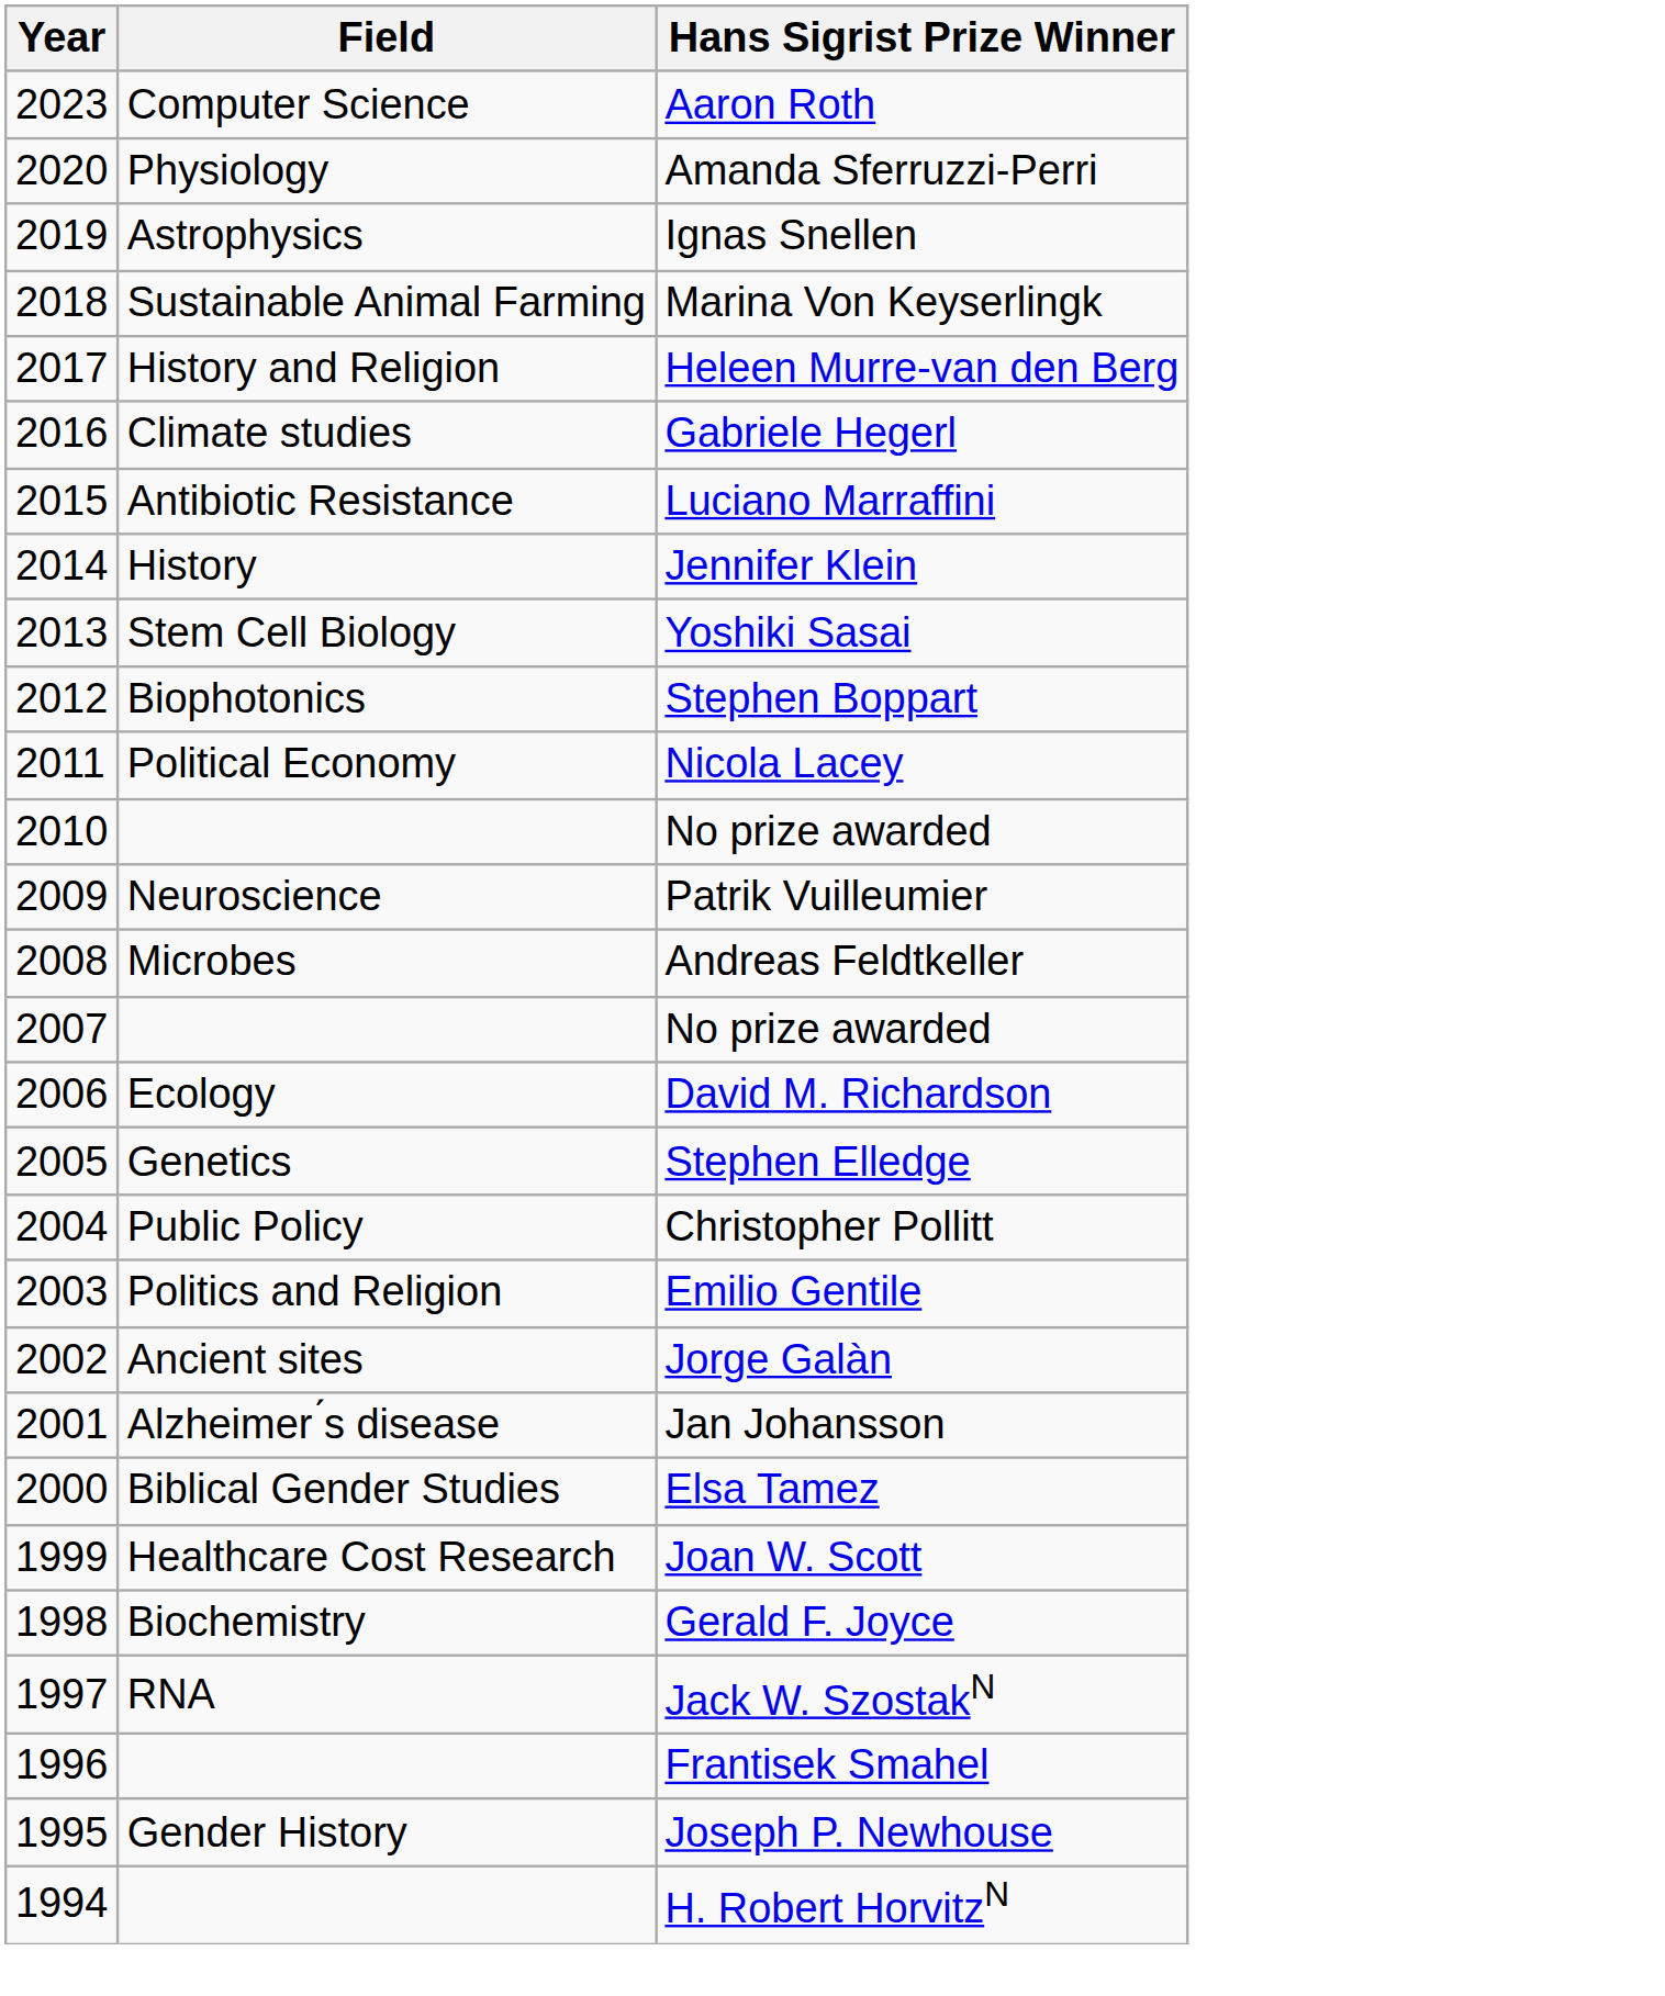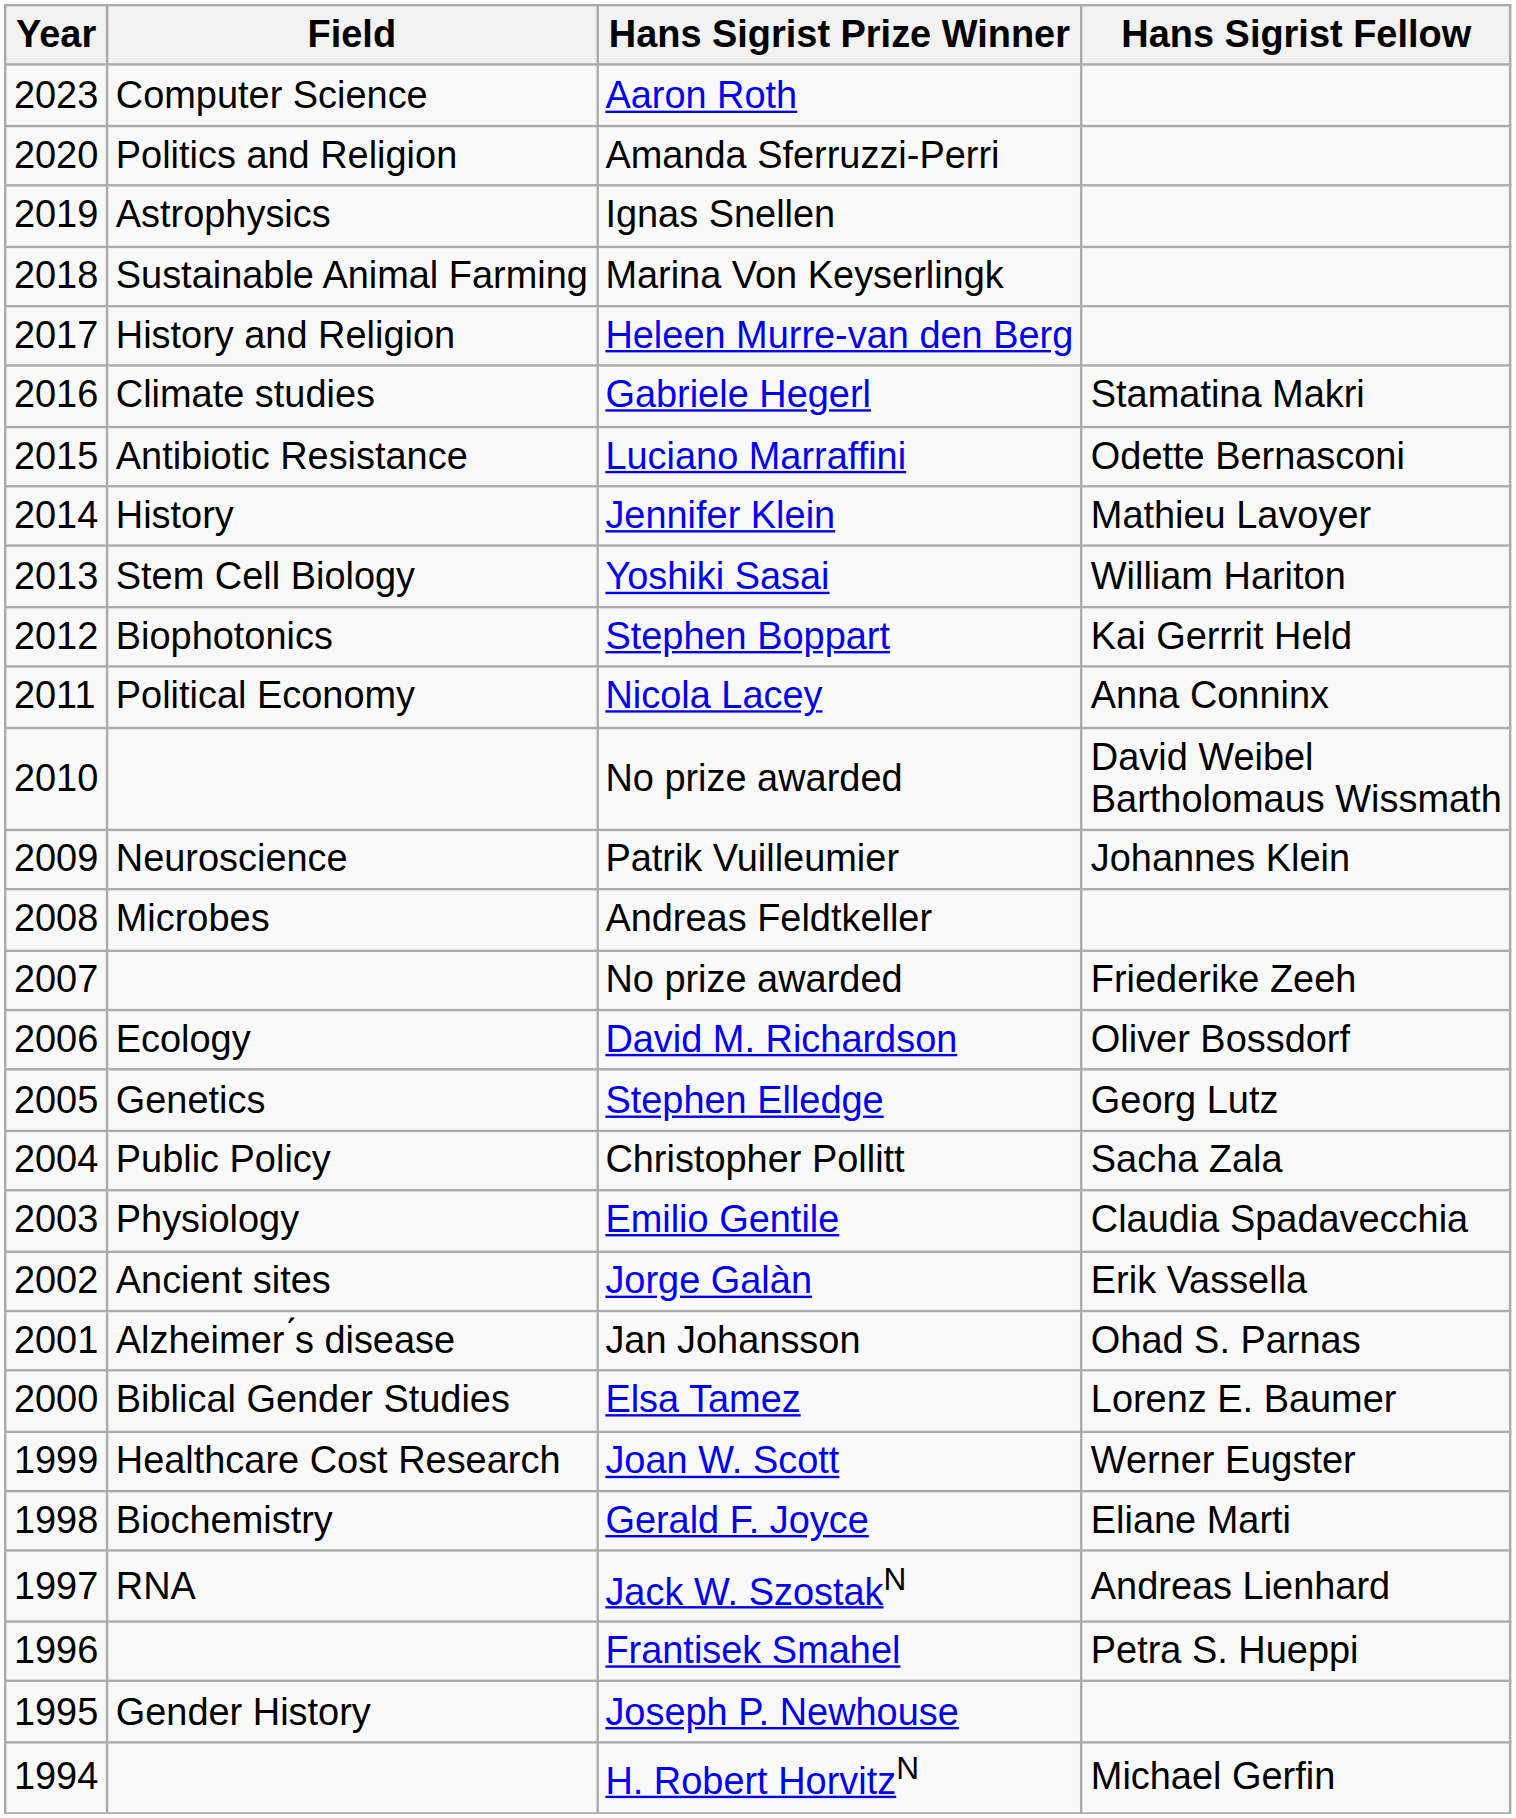+ column: Hans Sigrist Fellow | Stamatina Makri | Odette Bernasconi | Mathieu Lavoyer | William Hariton | Kai Gerrrit Held | Anna Conninx | David Weibel Bartholomaus Wissmath | Johannes Klein | Friederike Zeeh | Oliver Bossdorf | Georg Lutz | Sacha Zala | Claudia Spadavecchia | Erik Vassella | Ohad S. Parnas | Lorenz E. Baumer | Werner Eugster | Eliane Marti | Andreas Lienhard | Petra S. Hueppi | Michael Gerfin
Amanda Sferruzzi-Perri | Field: Physiology -> Politics and Religion
Emilio Gentile | Field: Politics and Religion -> Physiology
